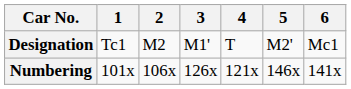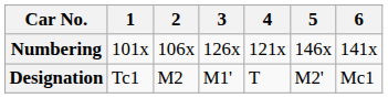rows swapped: Designation <-> Numbering
